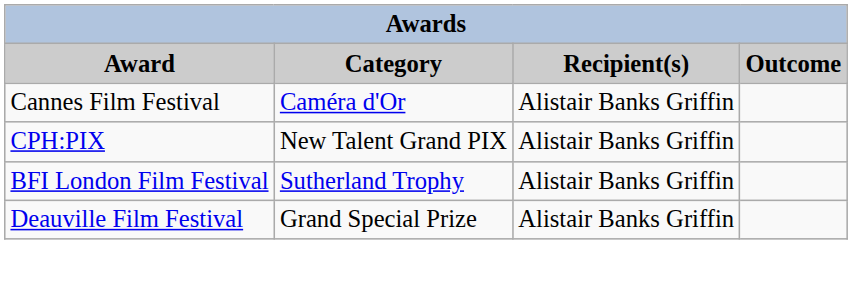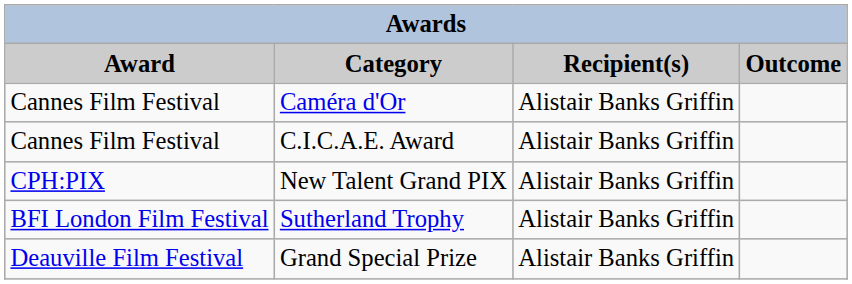+ row: Cannes Film Festival | C.I.C.A.E. Award | Alistair Banks Griffin
